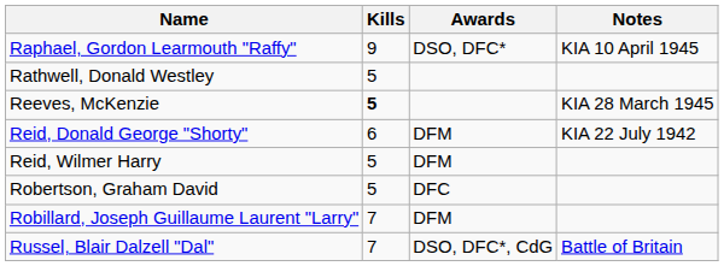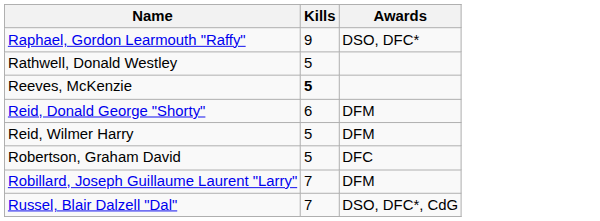- column: Notes | KIA 10 April 1945 | KIA 28 March 1945 | KIA 22 July 1942 | Battle of Britain
